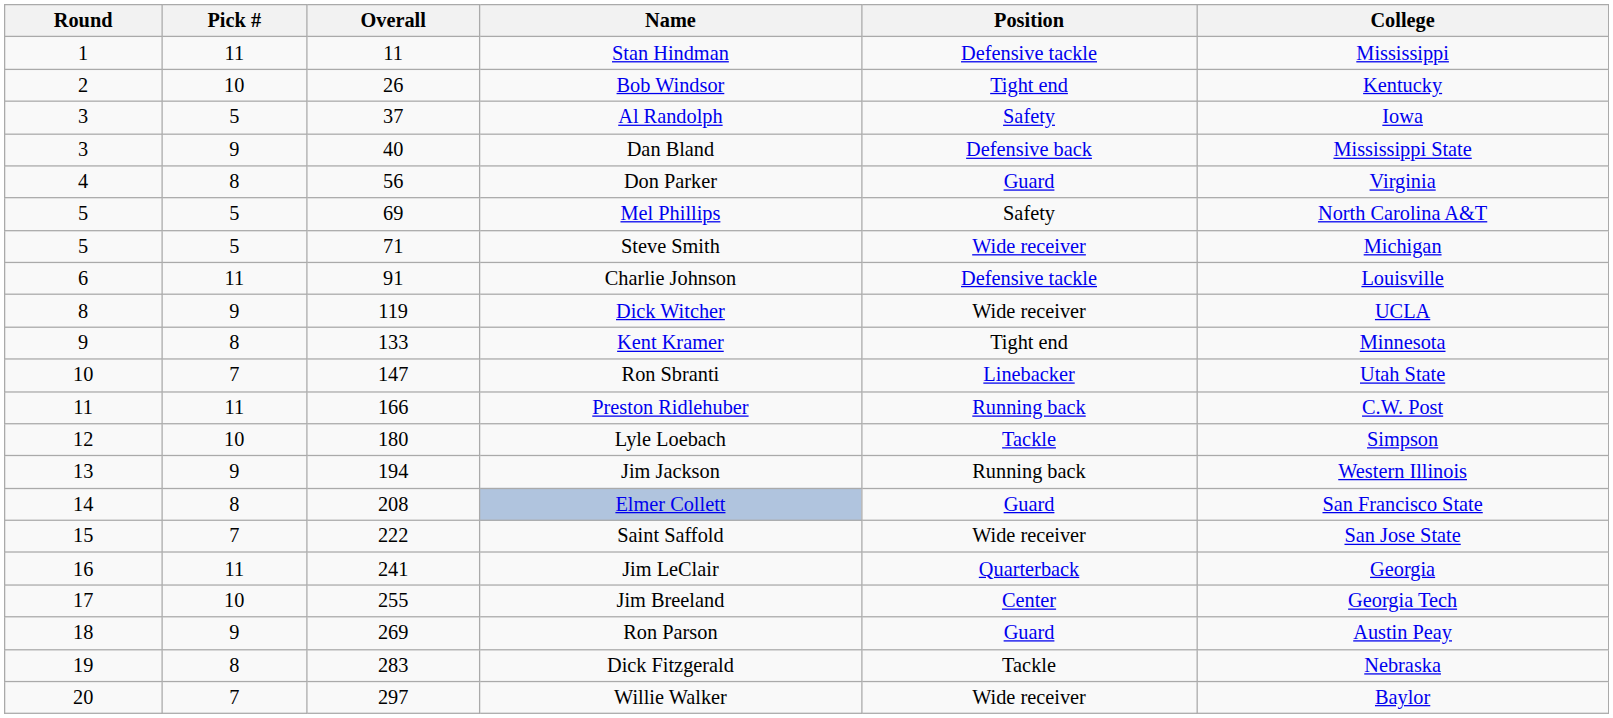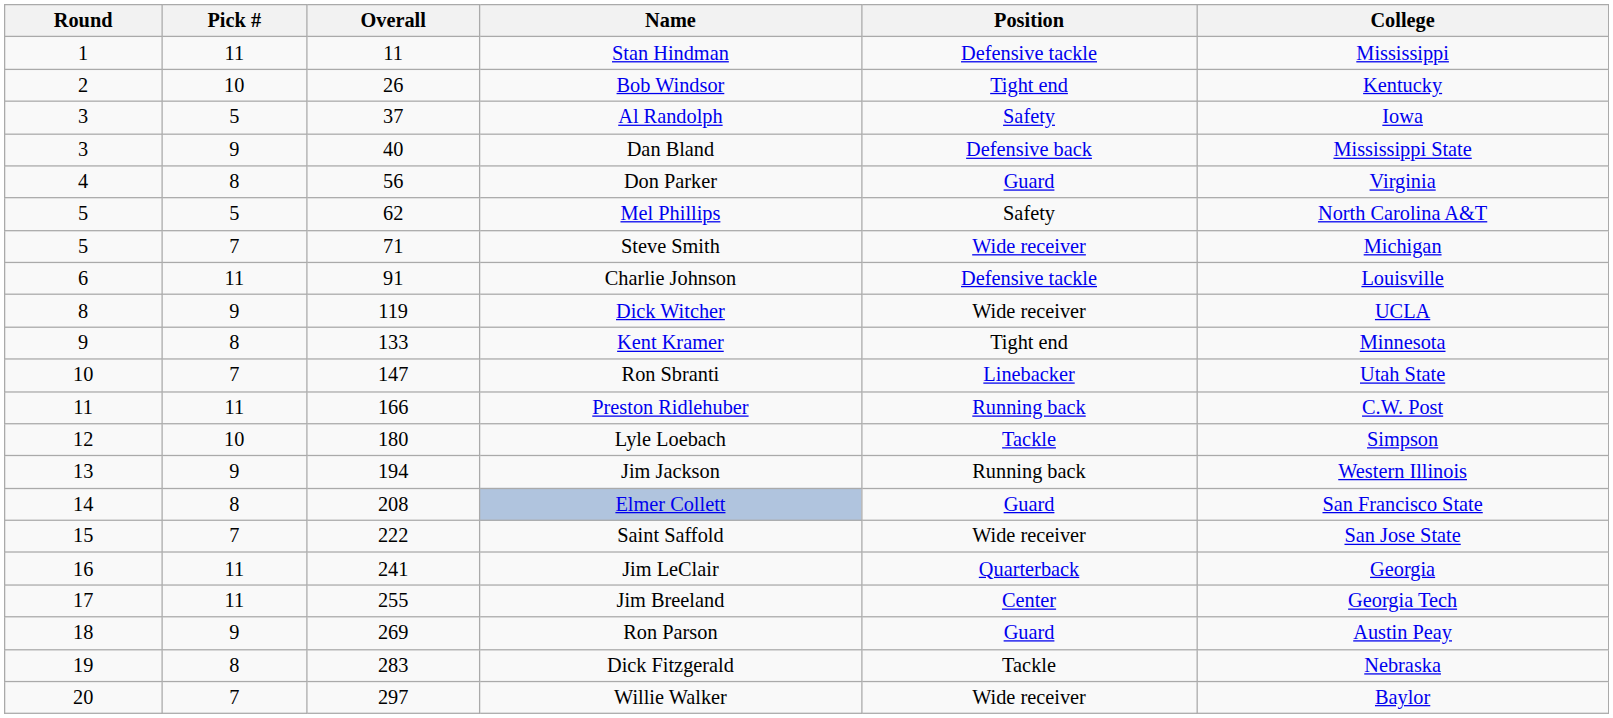Mel Phillips | Overall: 69 -> 62
Steve Smith | Pick #: 5 -> 7
Jim Breeland | Pick #: 10 -> 11
